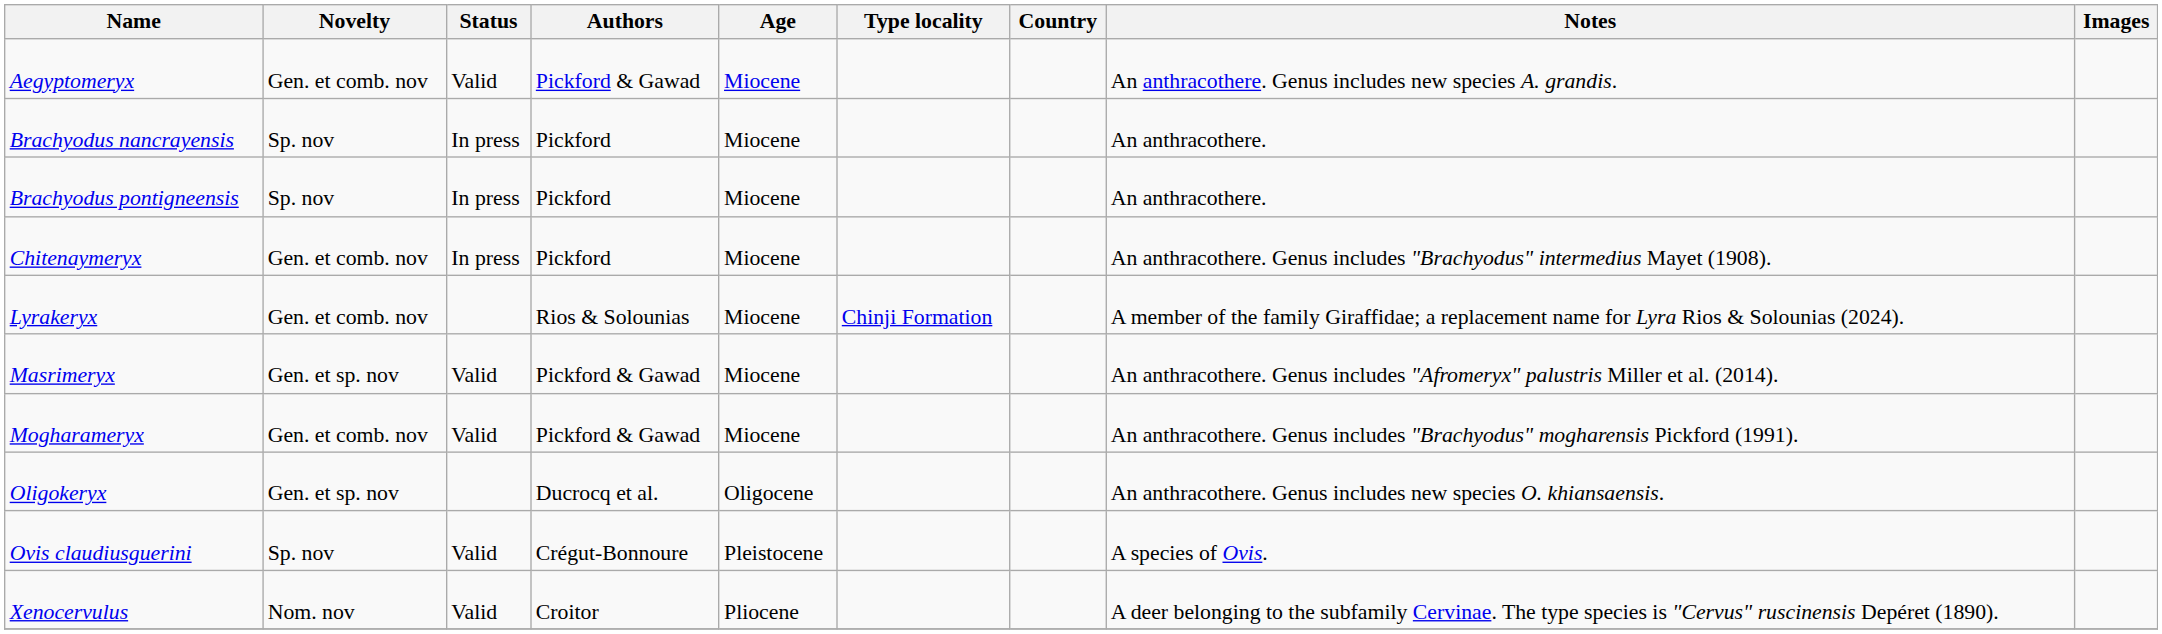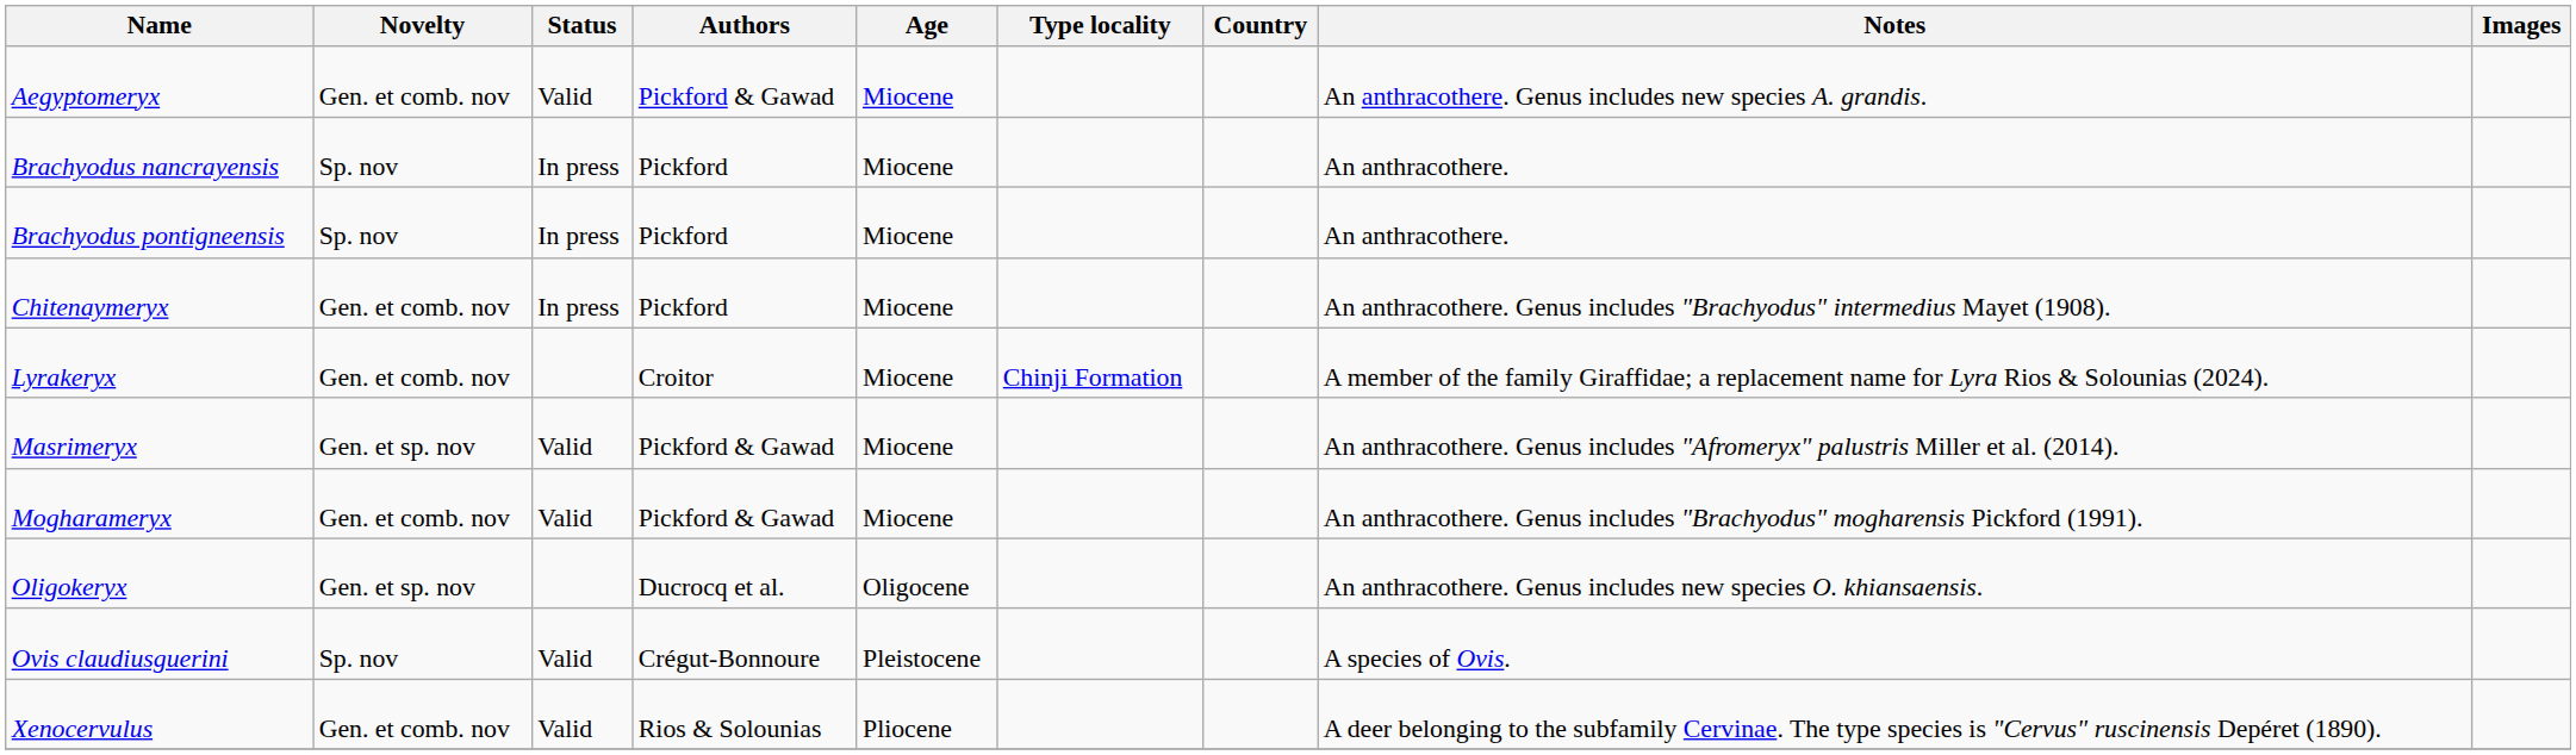Lyrakeryx | Authors: Rios & Solounias -> Croitor
Xenocervulus | Novelty: Nom. nov -> Gen. et comb. nov
Xenocervulus | Authors: Croitor -> Rios & Solounias
